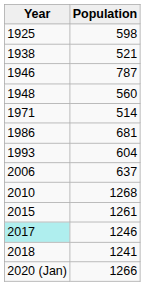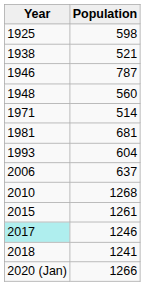681 | Year: 1986 -> 1981
